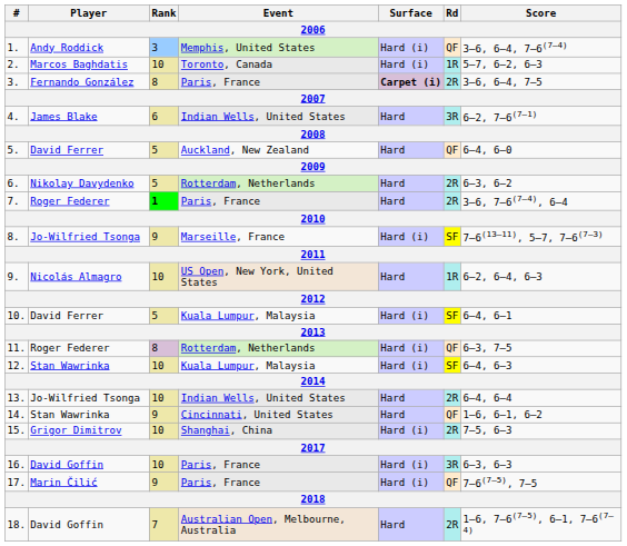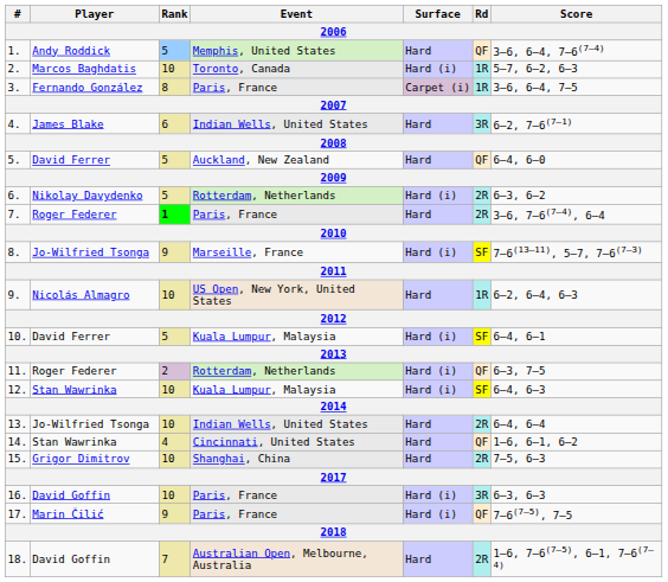1. | Rank: 3 -> 5
1. | Surface: Hard (i) -> Hard
3. | Surface: bold -> normal
3. | Rd: 2R -> 1R
6. | Surface: Hard -> Hard (i)
11. | Rank: 8 -> 2
14. | Rank: 9 -> 4
15. | Surface: Hard (i) -> Hard
